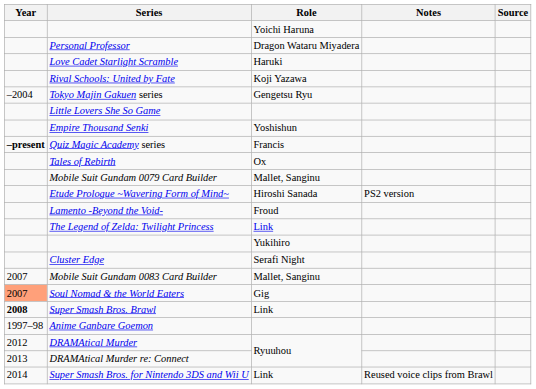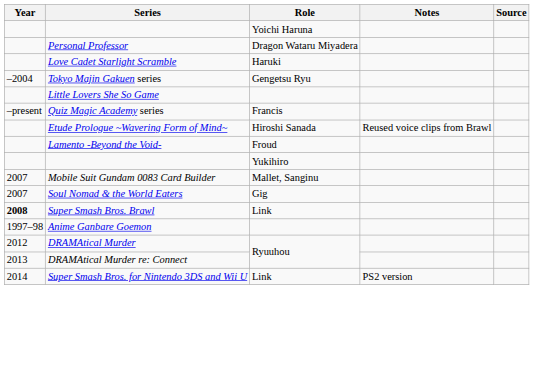- row: Rival Schools: United by Fate | Koji Yazawa
- row: Empire Thousand Senki | Yoshishun
Quiz Magic Academy series | Year: bold -> normal
- row: Tales of Rebirth | Ox
- row: Mobile Suit Gundam 0079 Card Builder | Mallet, Sanginu
Etude Prologue ~Wavering Form of Mind~ | Notes: PS2 version -> Reused voice clips from Brawl
- row: The Legend of Zelda: Twilight Princess | Link
- row: Cluster Edge | Serafi Night
Soul Nomad & the World Eaters | Year: lightsalmon background -> no background
Super Smash Bros. for Nintendo 3DS and Wii U | Notes: Reused voice clips from Brawl -> PS2 version
